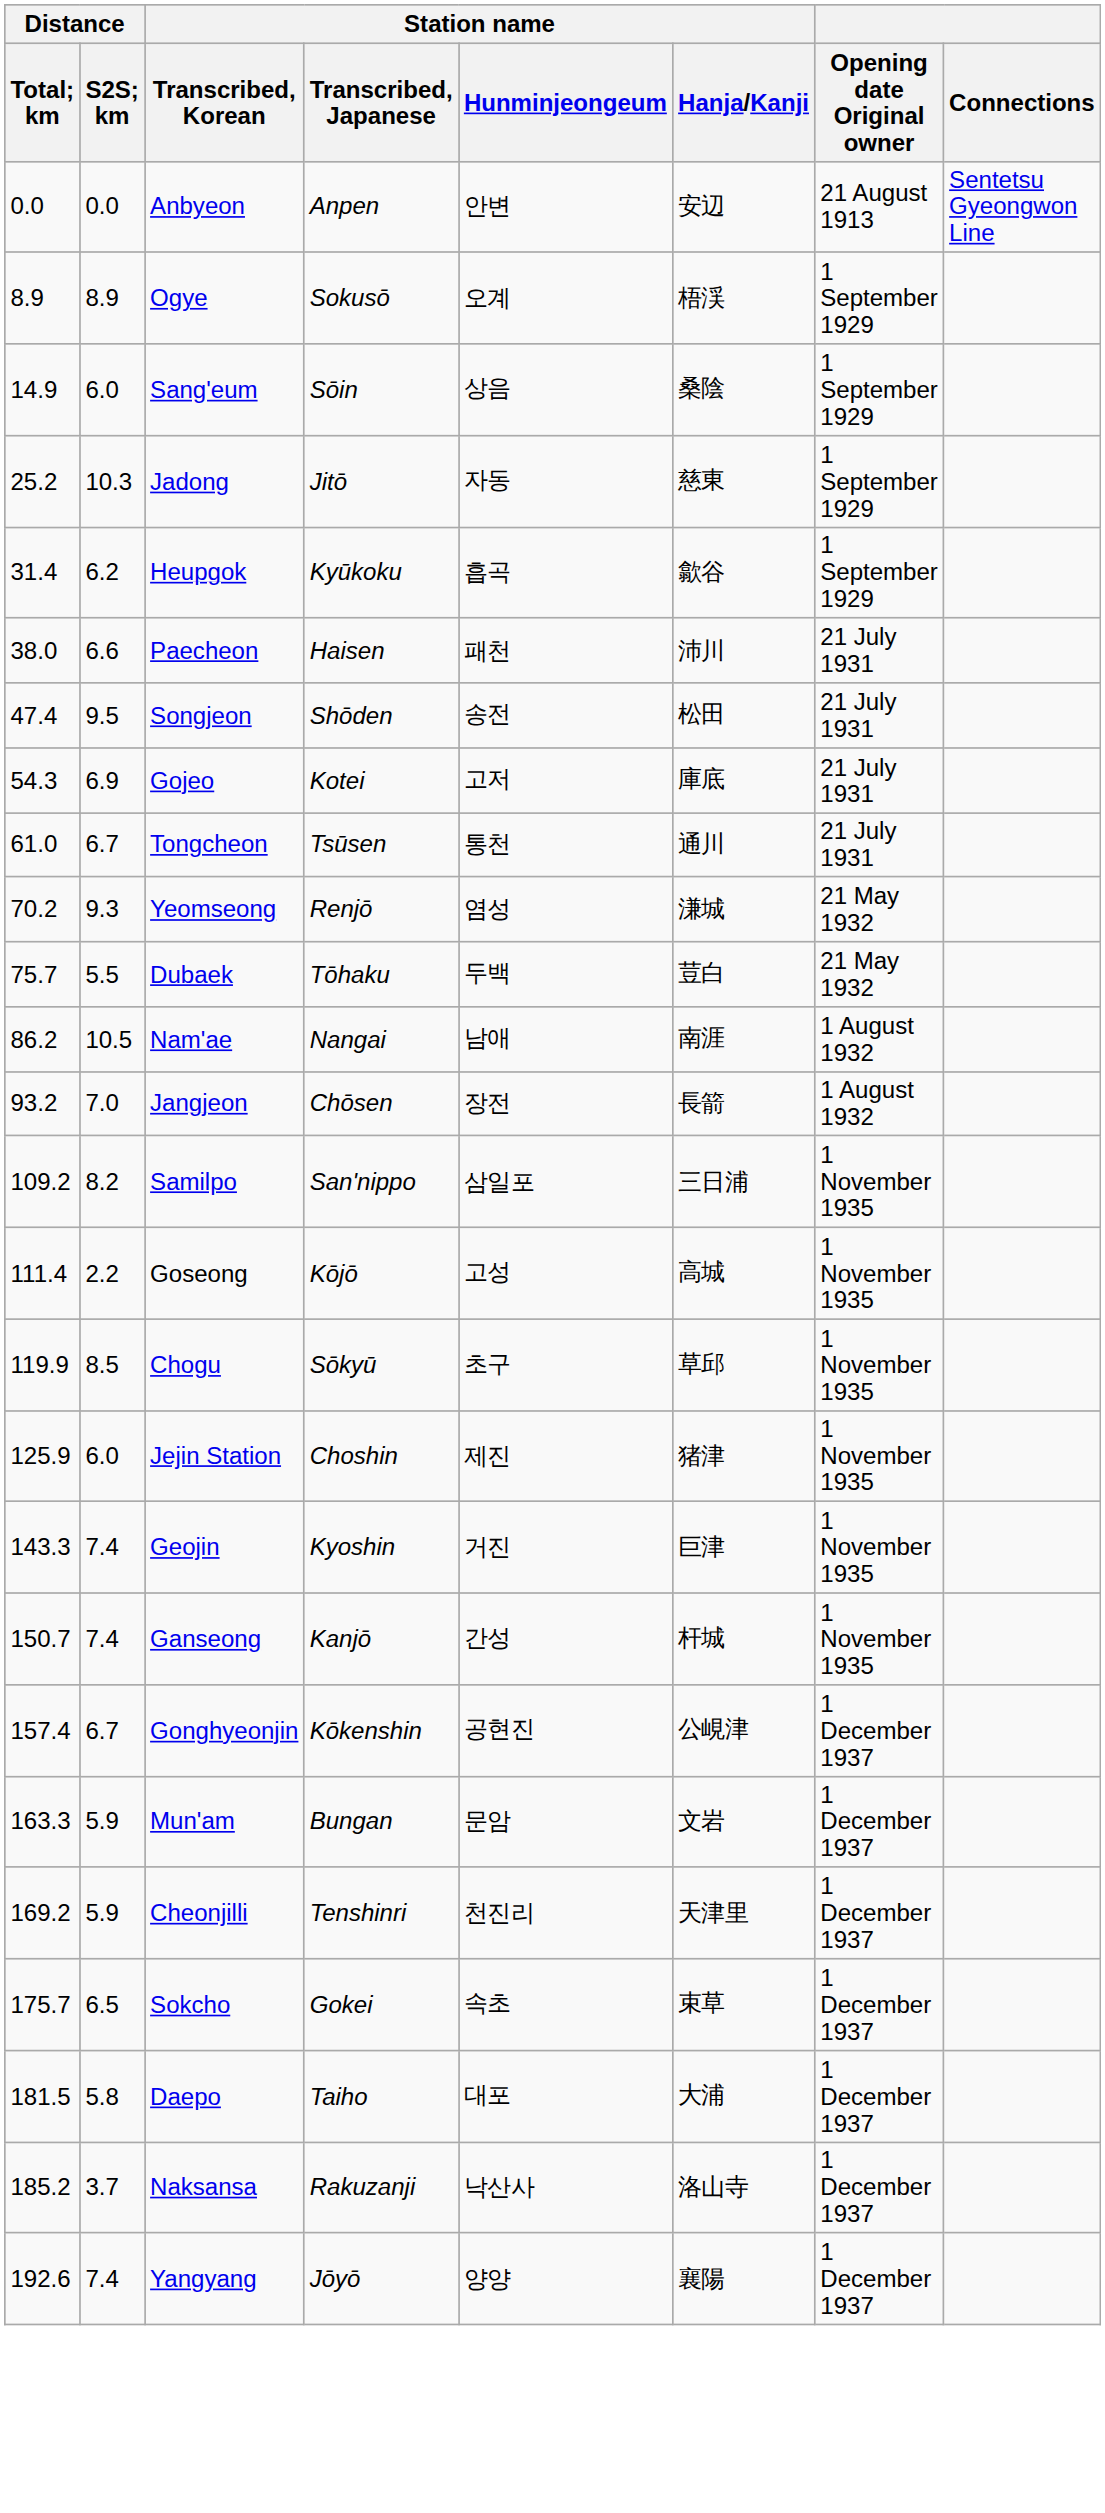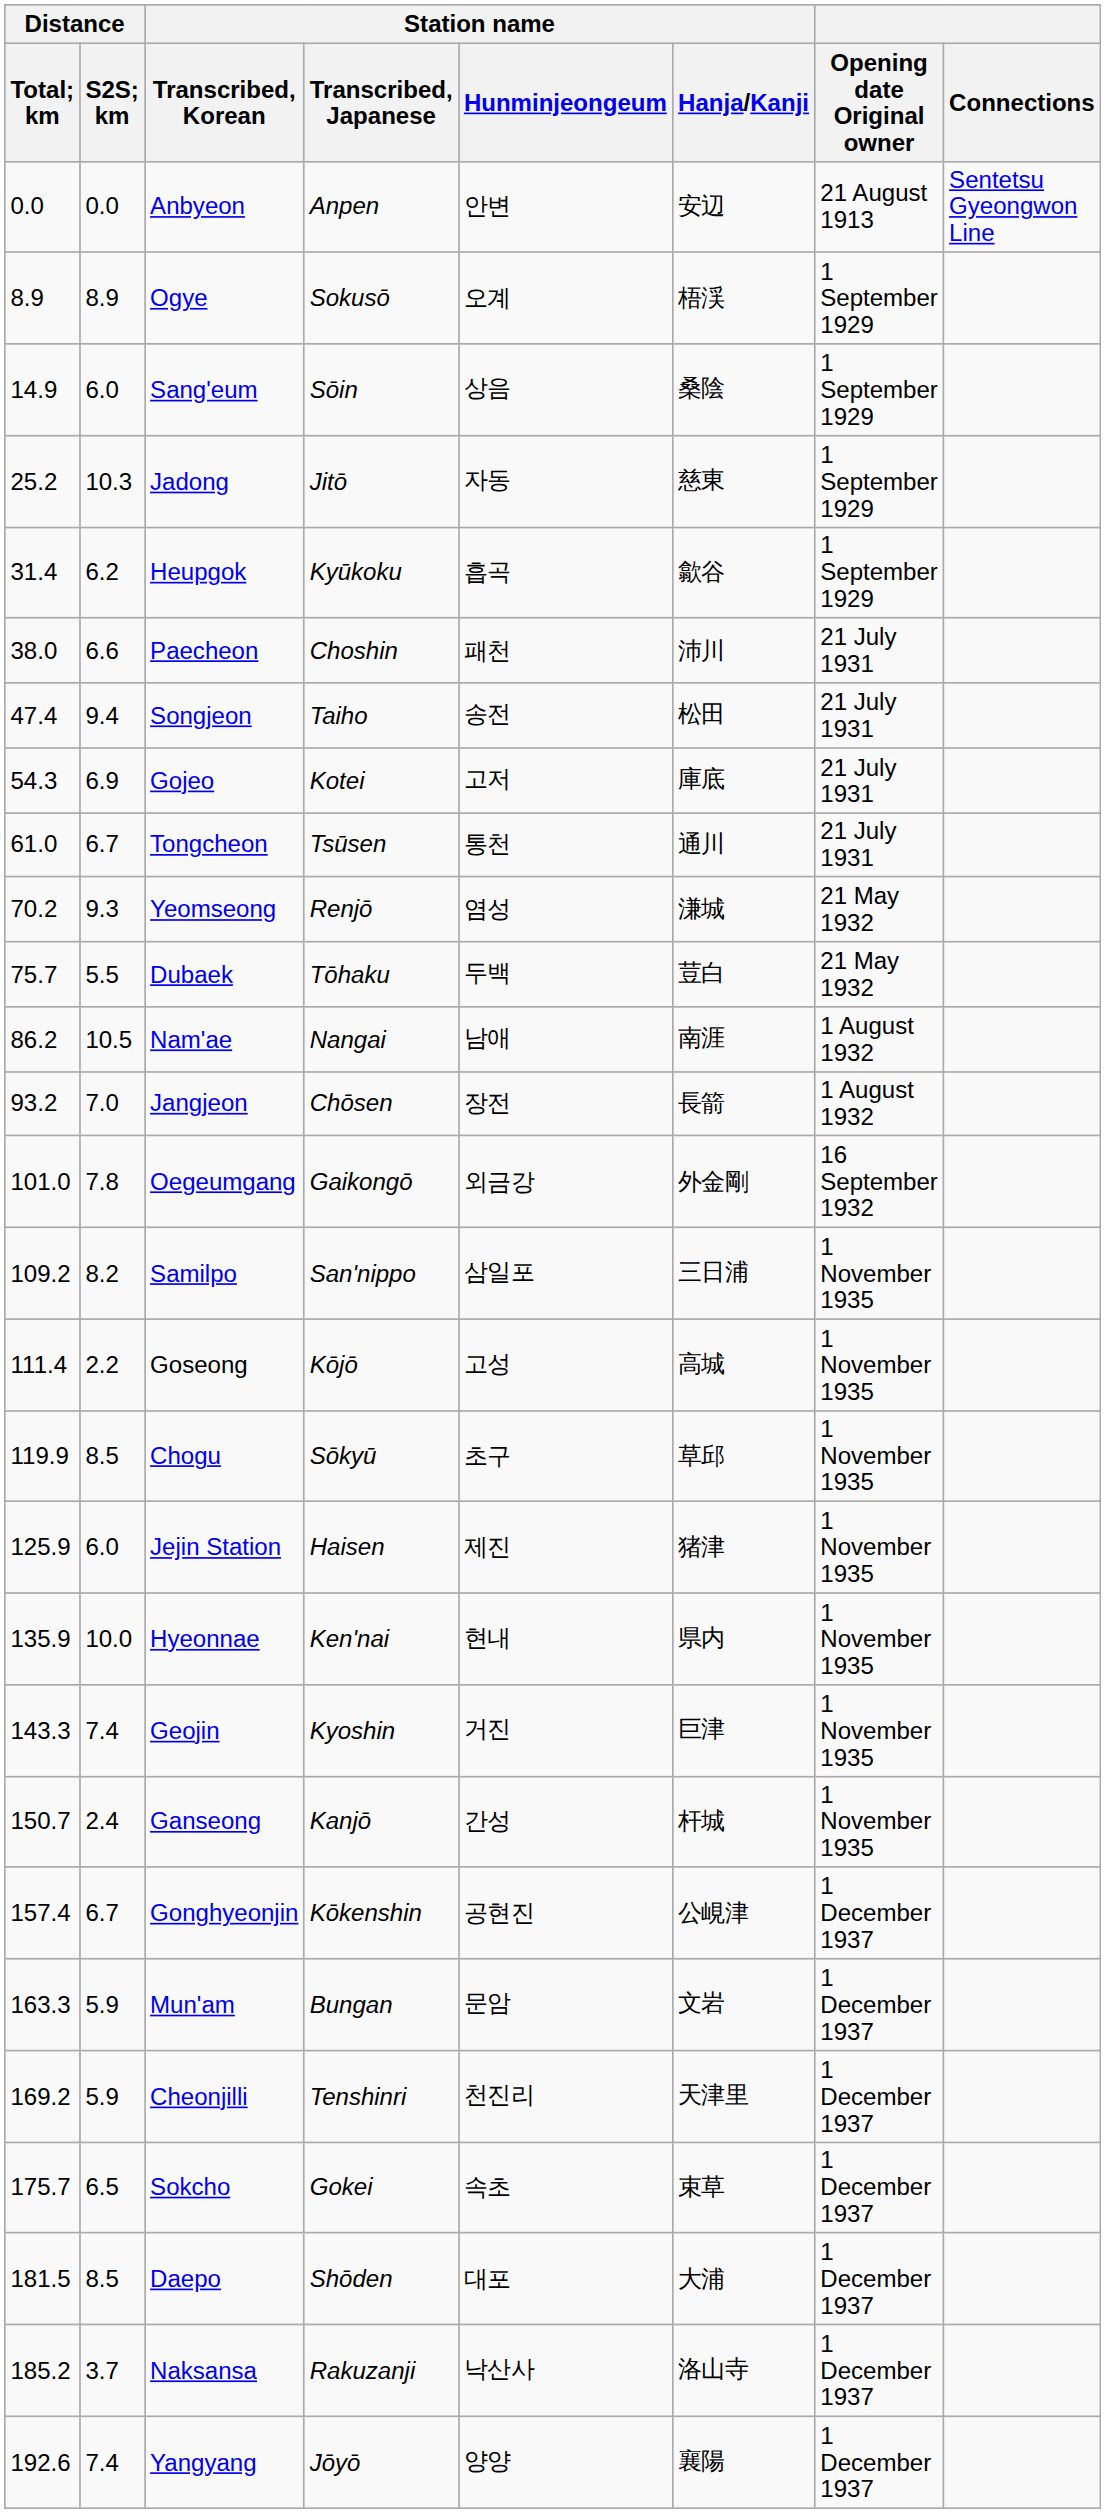Paecheon | Station name / Transcribed, Japanese: Haisen -> Choshin
Songjeon | Distance / S2S; km: 9.5 -> 9.4
Songjeon | Station name / Transcribed, Japanese: Shōden -> Taiho
+ row: 101.0 | 7.8 | Oegeumgang | Gaikongō | 외금강 | 外金剛 | 16 September 1932
Jejin Station | Station name / Transcribed, Japanese: Choshin -> Haisen
+ row: 135.9 | 10.0 | Hyeonnae | Ken'nai | 현내 | 県内 | 1 November 1935
Ganseong | Distance / S2S; km: 7.4 -> 2.4
Daepo | Distance / S2S; km: 5.8 -> 8.5
Daepo | Station name / Transcribed, Japanese: Taiho -> Shōden
